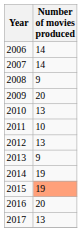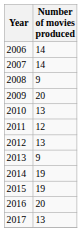2011 | Number of movies produced: 10 -> 12
2015 | Number of movies produced: lightsalmon background -> no background
